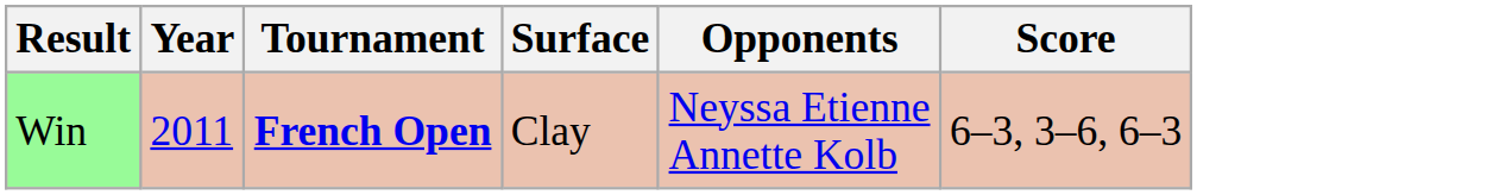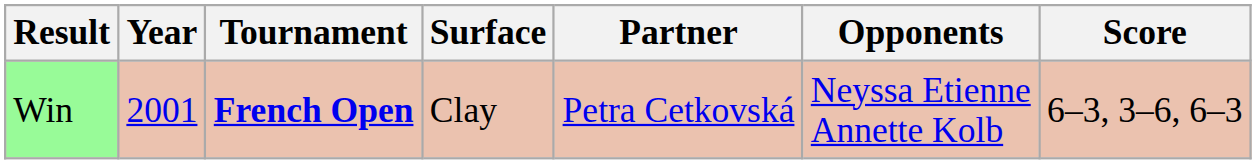+ column: Partner | Petra Cetkovská
Win | Year: 2011 -> 2001
